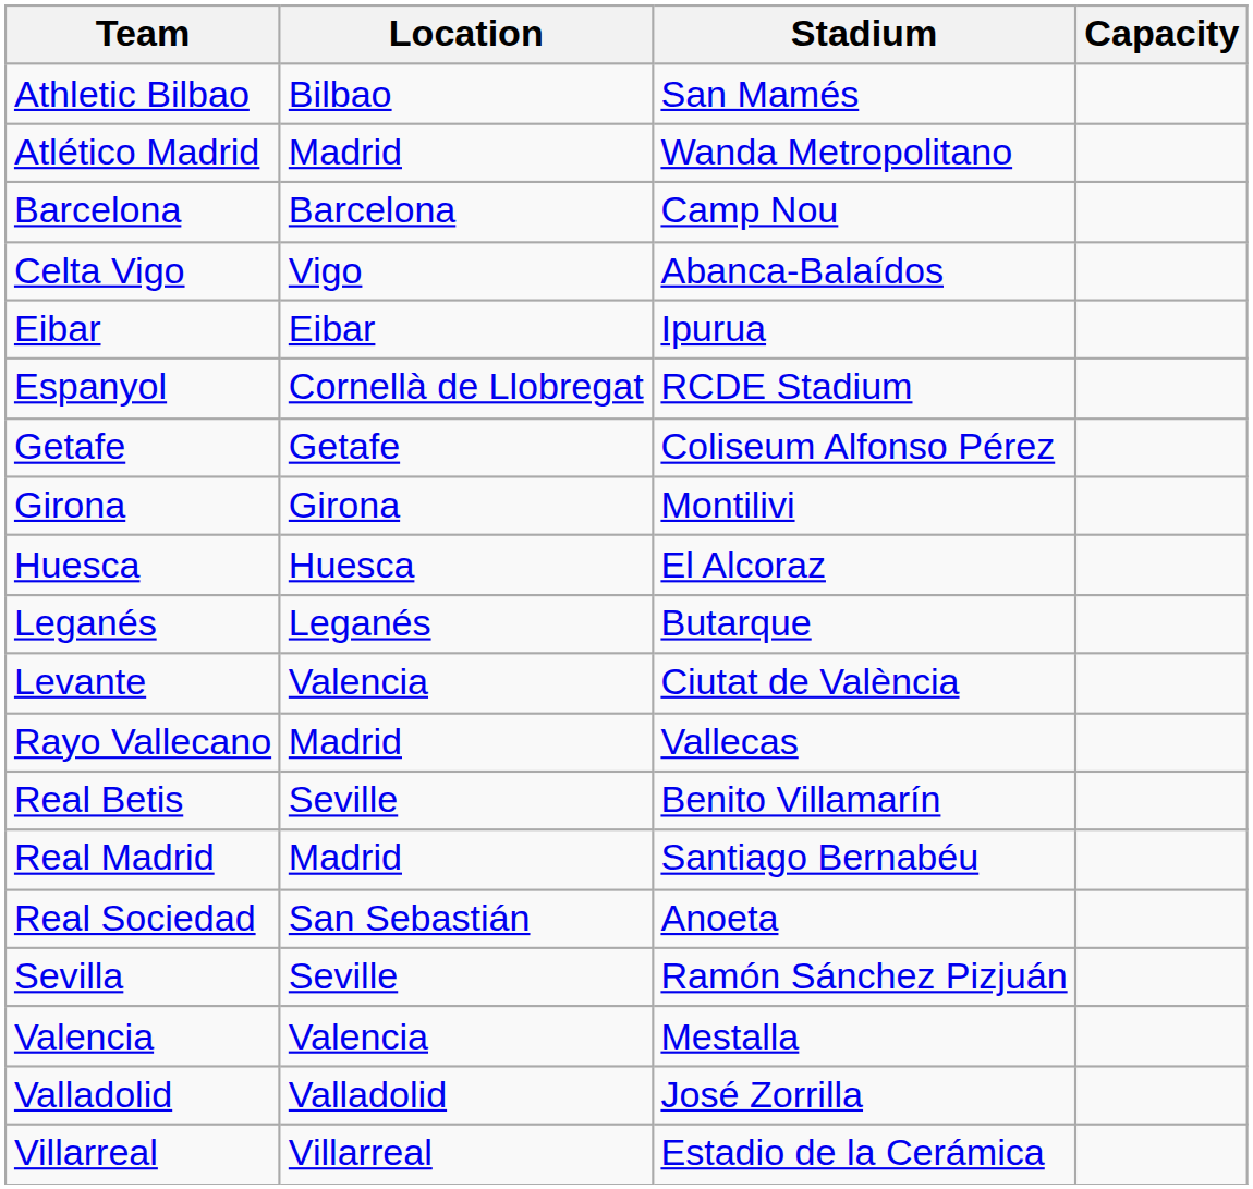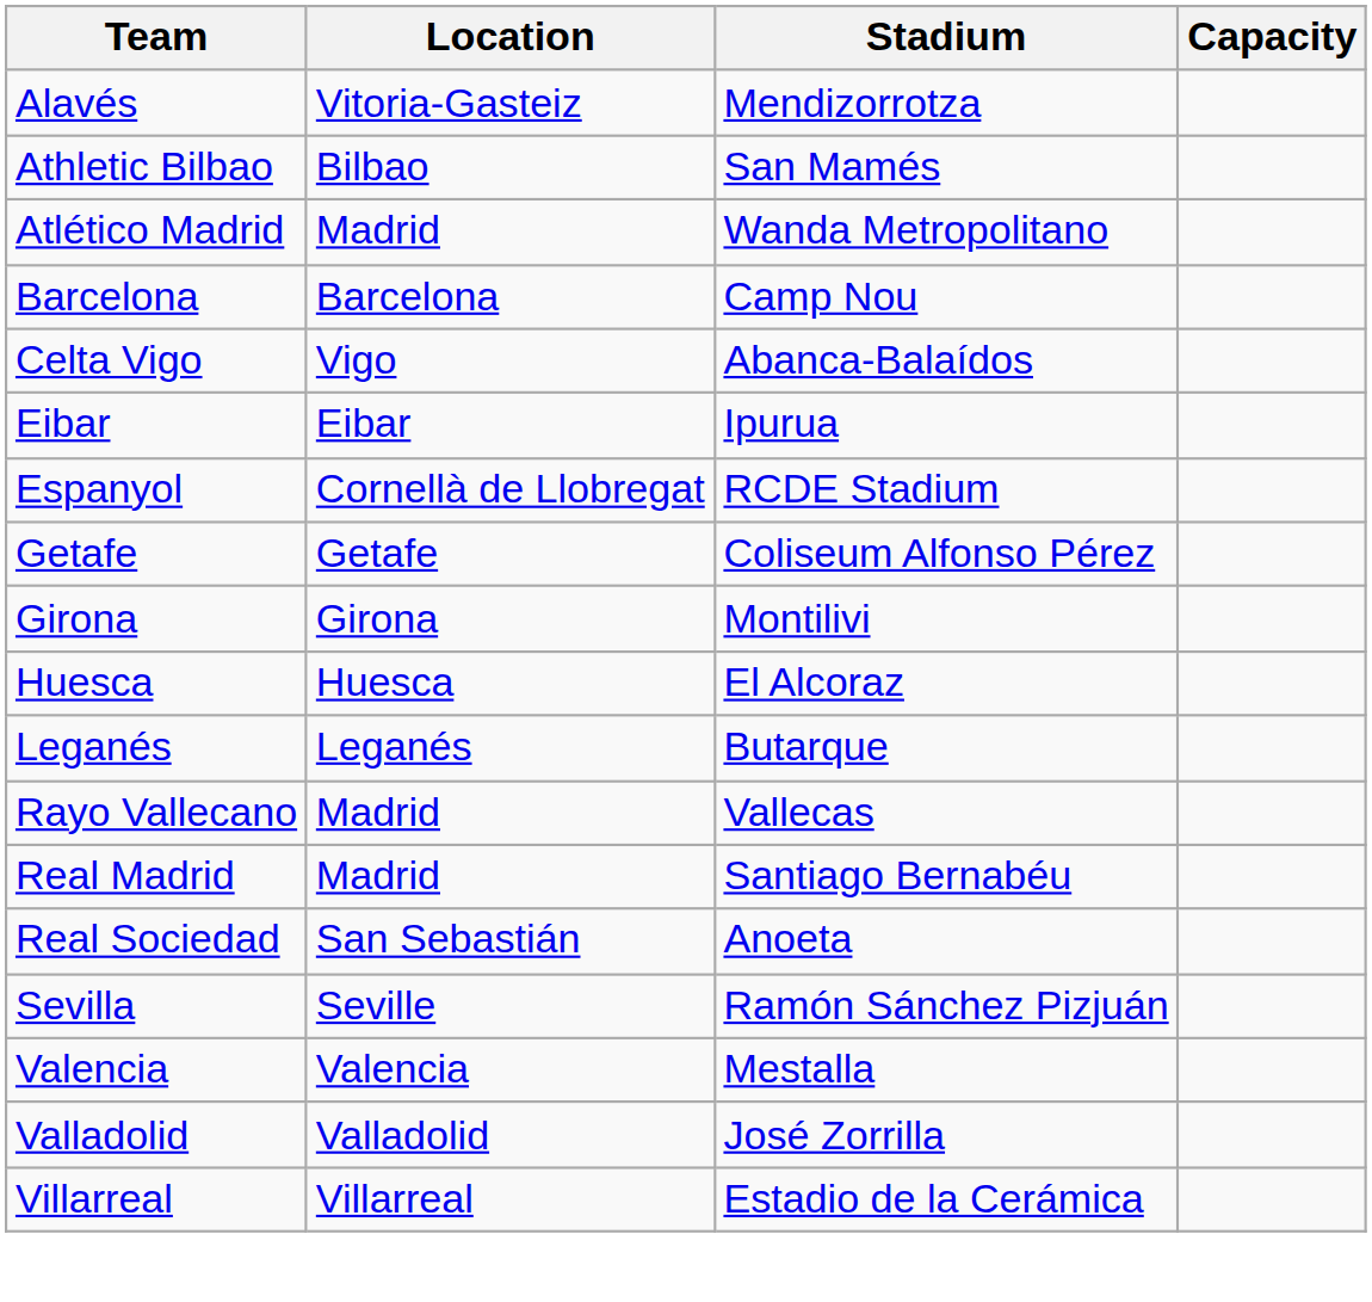+ row: Alavés | Vitoria-Gasteiz | Mendizorrotza
- row: Levante | Valencia | Ciutat de València
- row: Real Betis | Seville | Benito Villamarín
